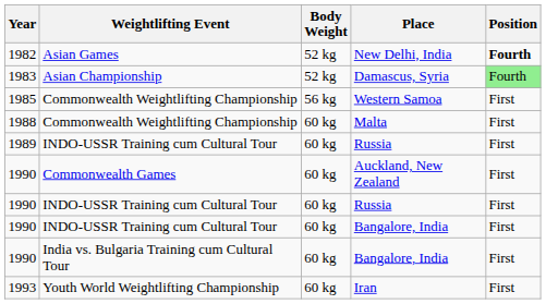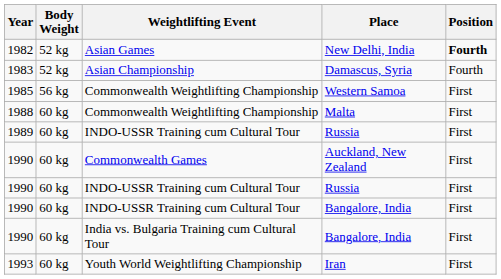columns swapped: Body Weight <-> Weightlifting Event
Damascus, Syria | Position: lightgreen background -> no background
